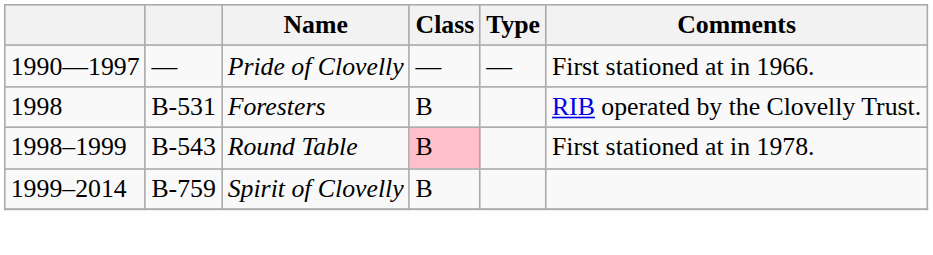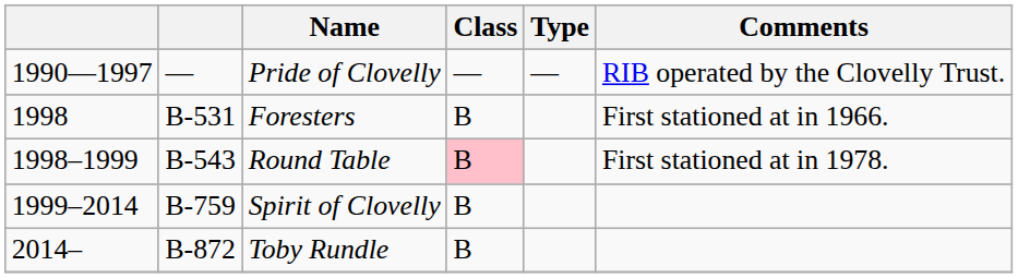Pride of Clovelly | Comments: First stationed at in 1966. -> RIB operated by the Clovelly Trust.
Foresters | Comments: RIB operated by the Clovelly Trust. -> First stationed at in 1966.
+ row: 2014– | B-872 | Toby Rundle | B
